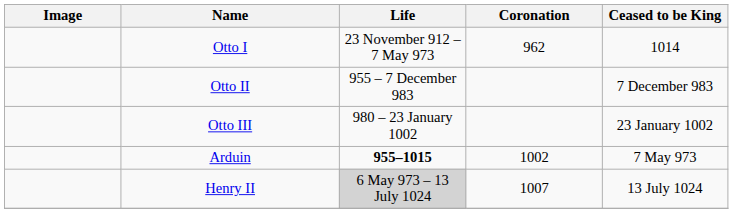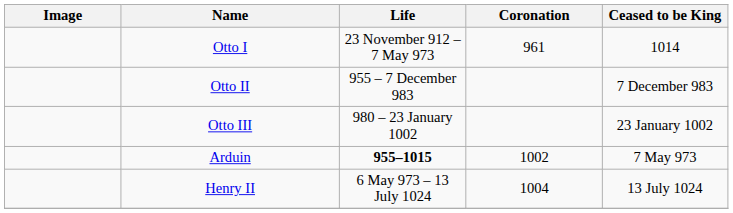Otto I | Coronation: 962 -> 961
Henry II | Life: lightgrey background -> no background
Henry II | Coronation: 1007 -> 1004
